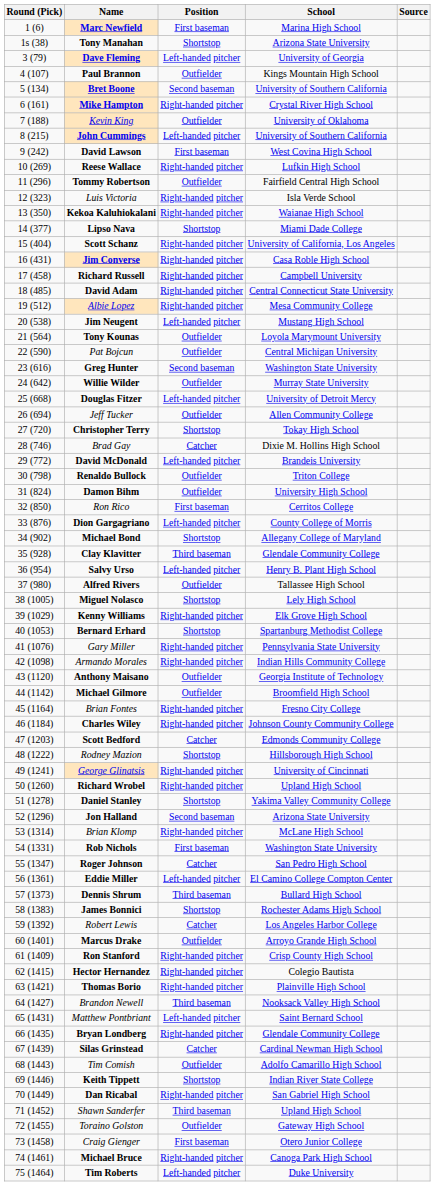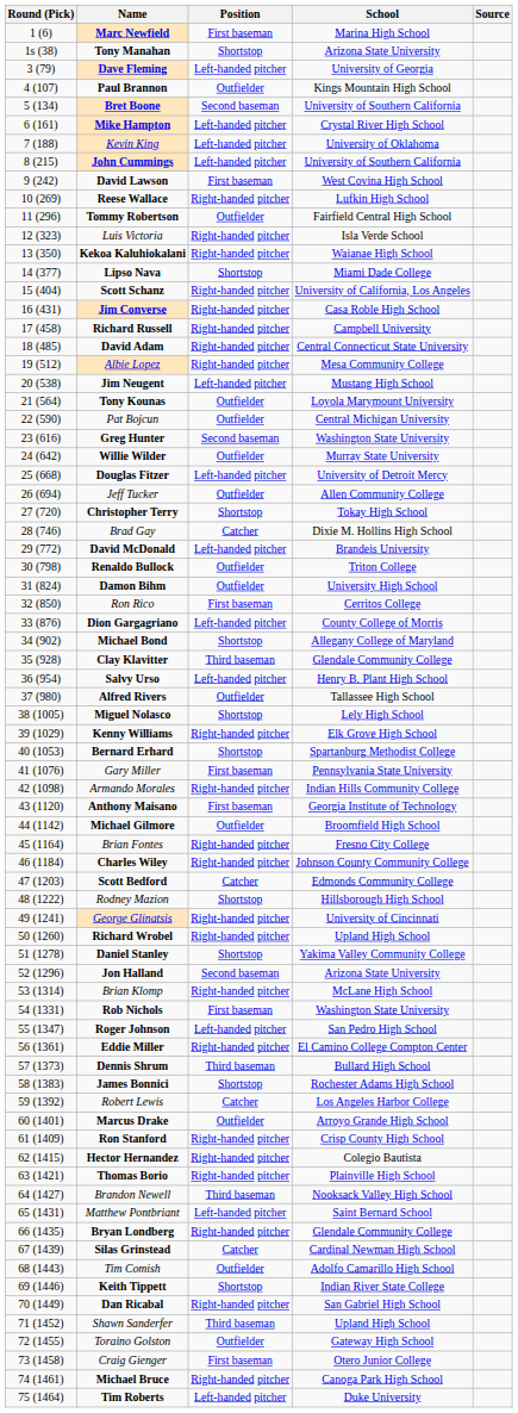Mike Hampton | Position: Right-handed pitcher -> Left-handed pitcher
Kevin King | Position: Outfielder -> Left-handed pitcher
Gary Miller | Position: Right-handed pitcher -> First baseman
Anthony Maisano | Position: Outfielder -> First baseman
Roger Johnson | Position: Catcher -> Left-handed pitcher
Eddie Miller | Position: Left-handed pitcher -> Right-handed pitcher
